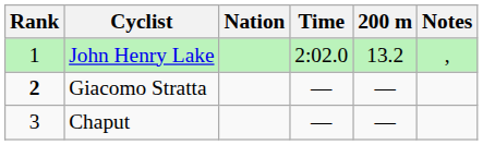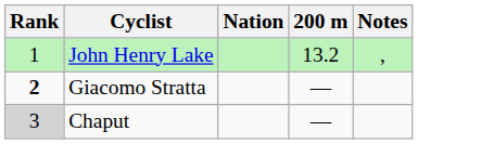- column: Time | 2:02.0 | — | —
Chaput | Rank: no background -> lightgrey background
